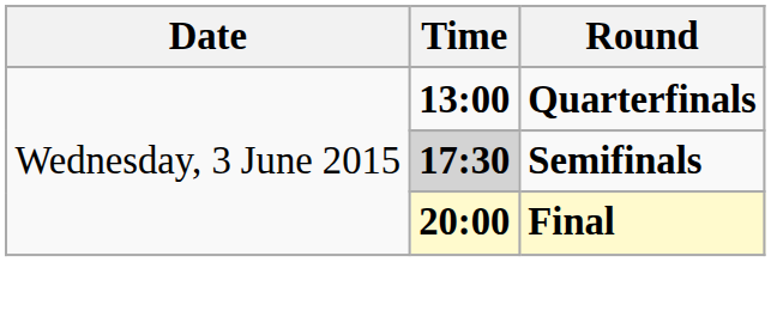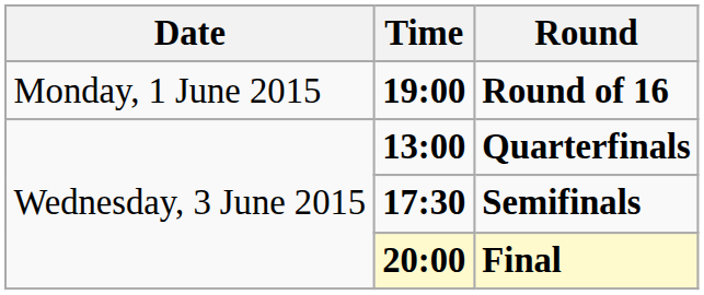+ row: Monday, 1 June 2015 | 19:00 | Round of 16
Semifinals | Time: lightgrey background -> no background
